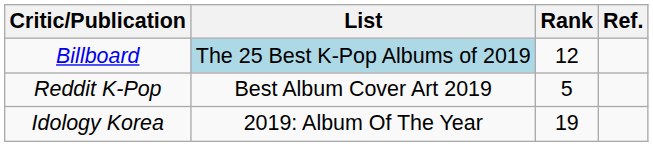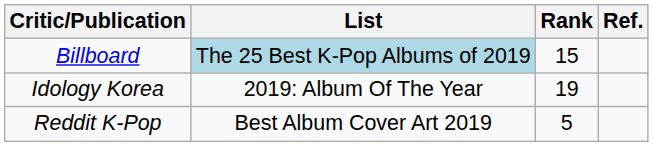Billboard | Rank: 12 -> 15
rows swapped: Reddit K-Pop <-> Idology Korea
